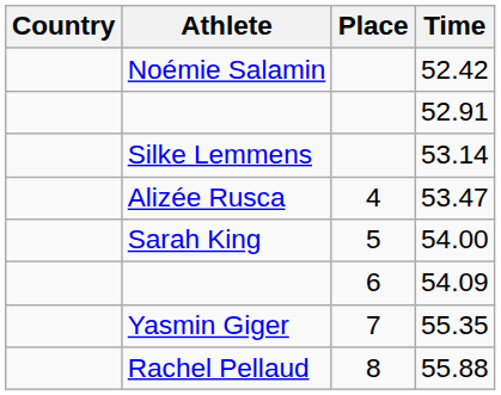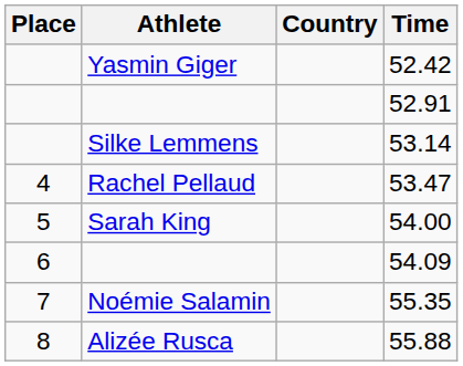columns swapped: Place <-> Country
52.42 | Athlete: Noémie Salamin -> Yasmin Giger
53.47 | Athlete: Alizée Rusca -> Rachel Pellaud
55.35 | Athlete: Yasmin Giger -> Noémie Salamin
55.88 | Athlete: Rachel Pellaud -> Alizée Rusca
